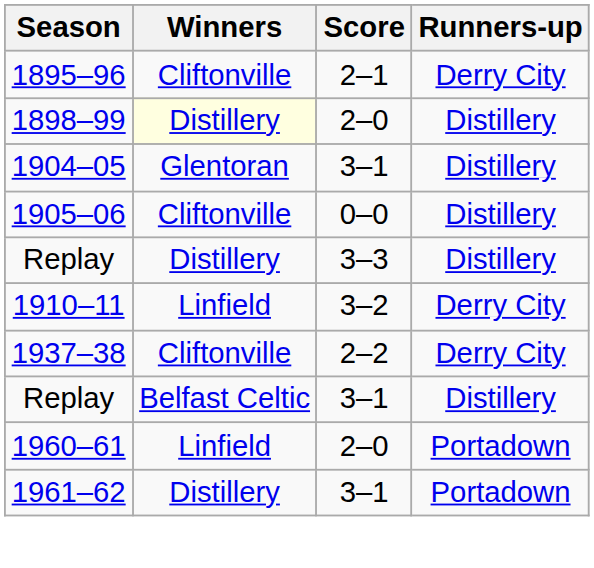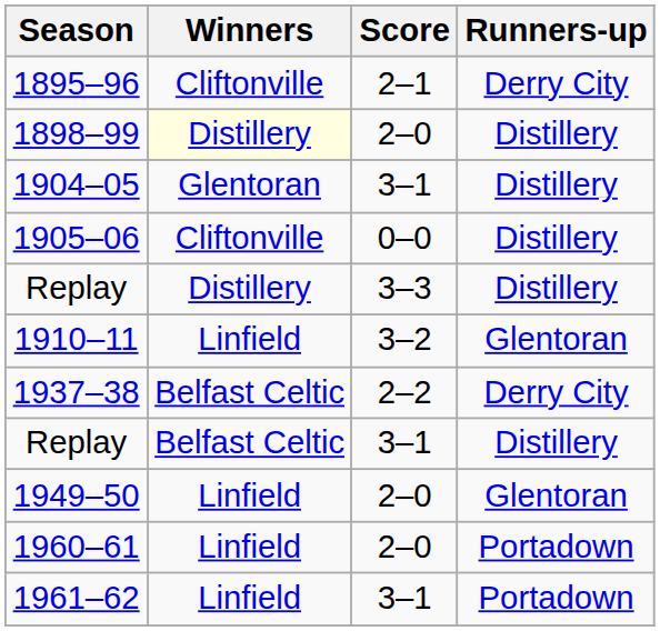1910–11 | Runners-up: Derry City -> Glentoran
1937–38 | Winners: Cliftonville -> Belfast Celtic
+ row: 1949–50 | Linfield | 2–0 | Glentoran
1961–62 | Winners: Distillery -> Linfield
